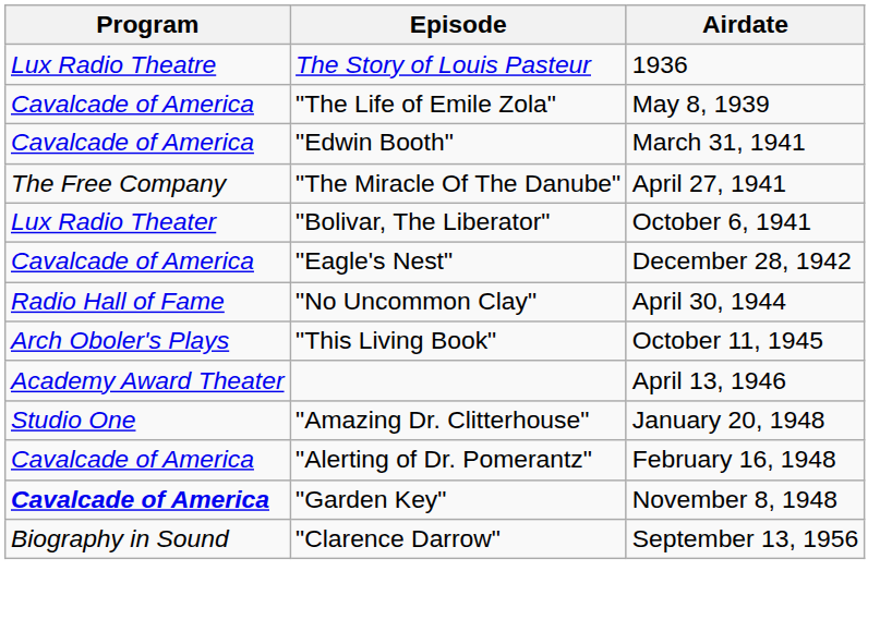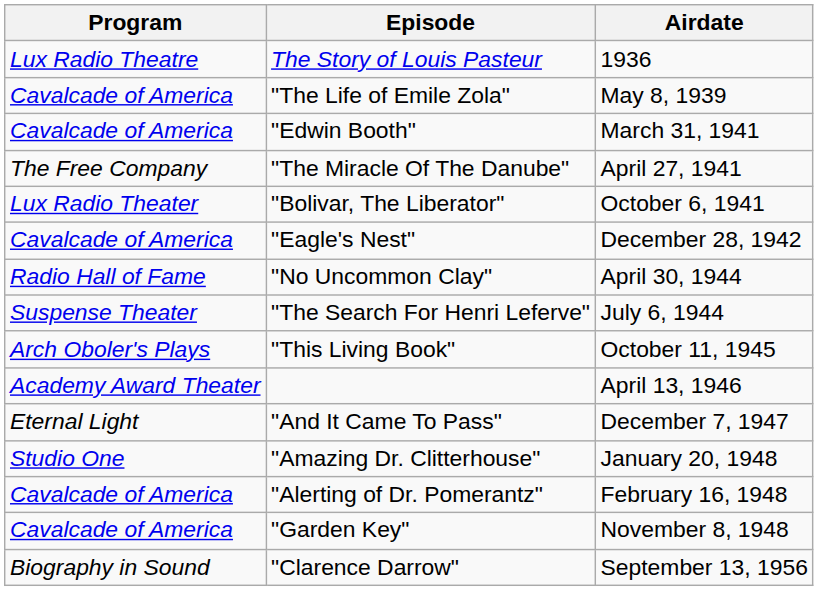+ row: Suspense Theater | "The Search For Henri Leferve" | July 6, 1944
+ row: Eternal Light | "And It Came To Pass" | December 7, 1947
"Garden Key" | Program: bold -> normal
